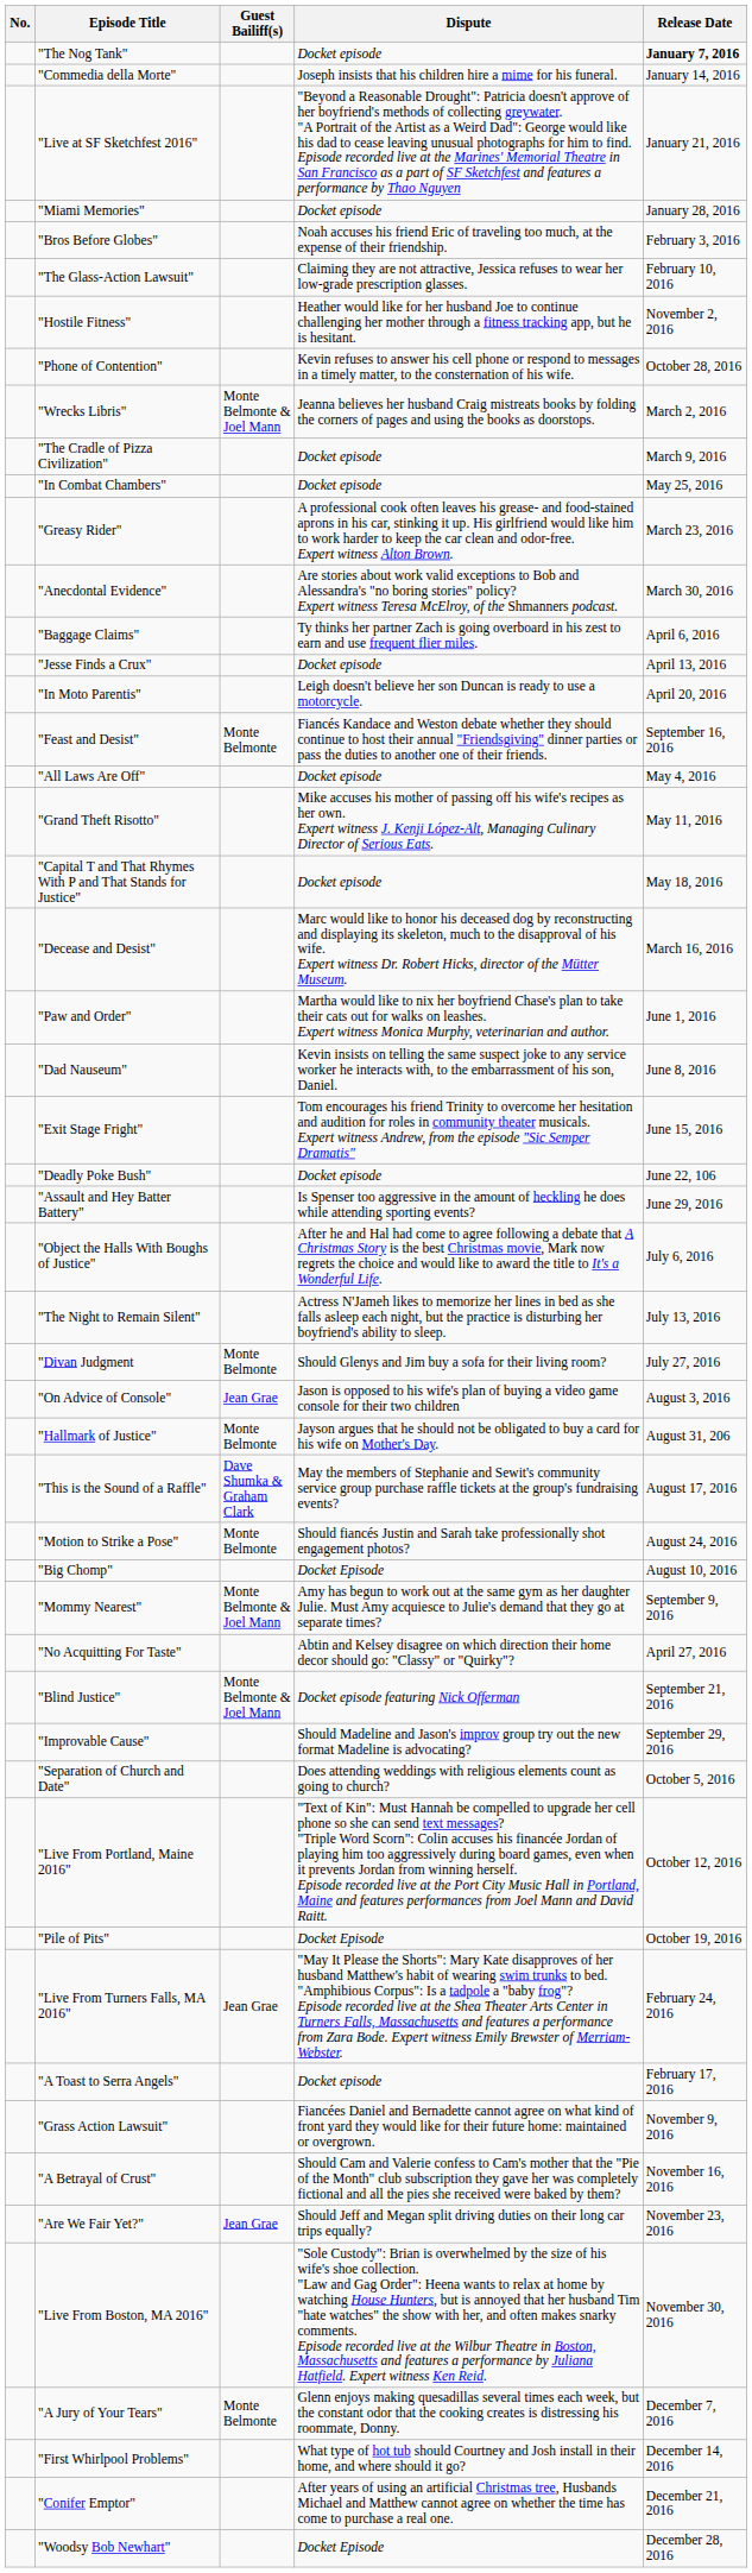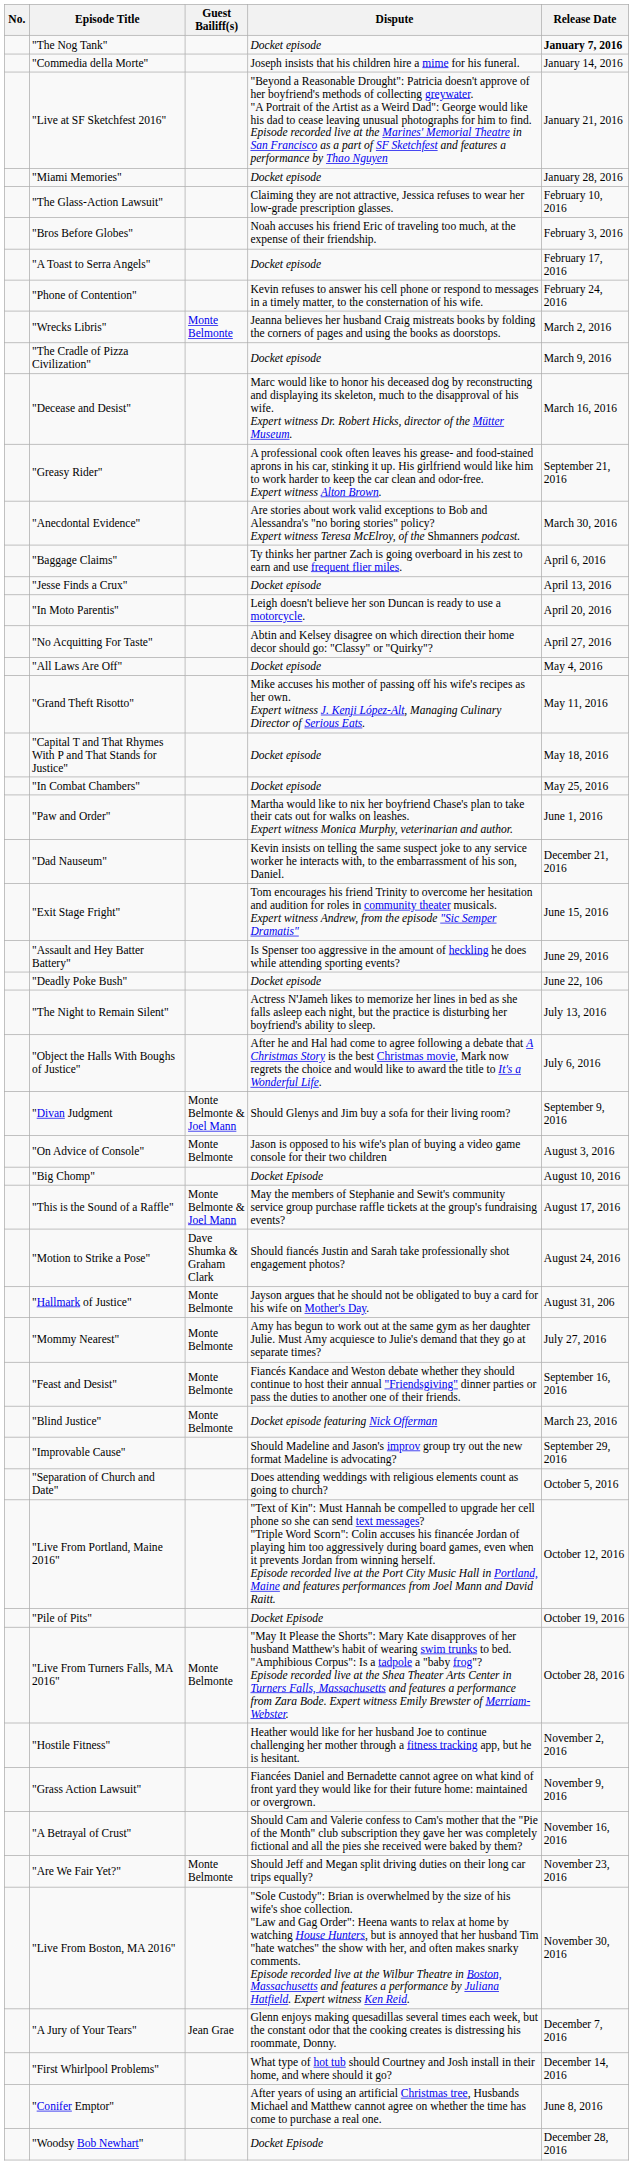rows swapped: "Bros Before Globes" <-> "The Glass-Action Lawsuit"
rows swapped: "A Toast to Serra Angels" <-> "Hostile Fitness"
"Phone of Contention" | Release Date: October 28, 2016 -> February 24, 2016
"Wrecks Libris" | Guest Bailiff(s): Monte Belmonte & Joel Mann -> Monte Belmonte
rows swapped: "Decease and Desist" <-> "In Combat Chambers"
"Greasy Rider" | Release Date: March 23, 2016 -> September 21, 2016
rows swapped: "No Acquitting For Taste" <-> "Feast and Desist"
"Dad Nauseum" | Release Date: June 8, 2016 -> December 21, 2016
rows swapped: "Deadly Poke Bush" <-> "Assault and Hey Batter Battery"
rows swapped: "Object the Halls With Boughs of Justice" <-> "The Night to Remain Silent"
"Divan Judgment | Guest Bailiff(s): Monte Belmonte -> Monte Belmonte & Joel Mann
"Divan Judgment | Release Date: July 27, 2016 -> September 9, 2016
"On Advice of Console" | Guest Bailiff(s): Jean Grae -> Monte Belmonte
rows swapped: "Big Chomp" <-> "Hallmark of Justice"
"This is the Sound of a Raffle" | Guest Bailiff(s): Dave Shumka & Graham Clark -> Monte Belmonte & Joel Mann
"Motion to Strike a Pose" | Guest Bailiff(s): Monte Belmonte -> Dave Shumka & Graham Clark
"Mommy Nearest" | Guest Bailiff(s): Monte Belmonte & Joel Mann -> Monte Belmonte
"Mommy Nearest" | Release Date: September 9, 2016 -> July 27, 2016
"Blind Justice" | Guest Bailiff(s): Monte Belmonte & Joel Mann -> Monte Belmonte
"Blind Justice" | Release Date: September 21, 2016 -> March 23, 2016
"Live From Turners Falls, MA 2016" | Guest Bailiff(s): Jean Grae -> Monte Belmonte
"Live From Turners Falls, MA 2016" | Release Date: February 24, 2016 -> October 28, 2016
"Are We Fair Yet?" | Guest Bailiff(s): Jean Grae -> Monte Belmonte
"A Jury of Your Tears" | Guest Bailiff(s): Monte Belmonte -> Jean Grae
"Conifer Emptor" | Release Date: December 21, 2016 -> June 8, 2016
